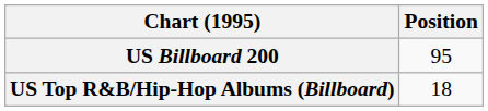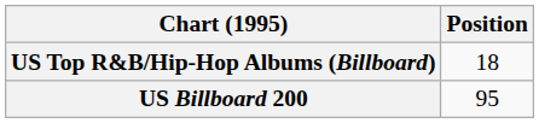rows swapped: US Billboard 200 <-> US Top R&B/Hip-Hop Albums (Billboard)
